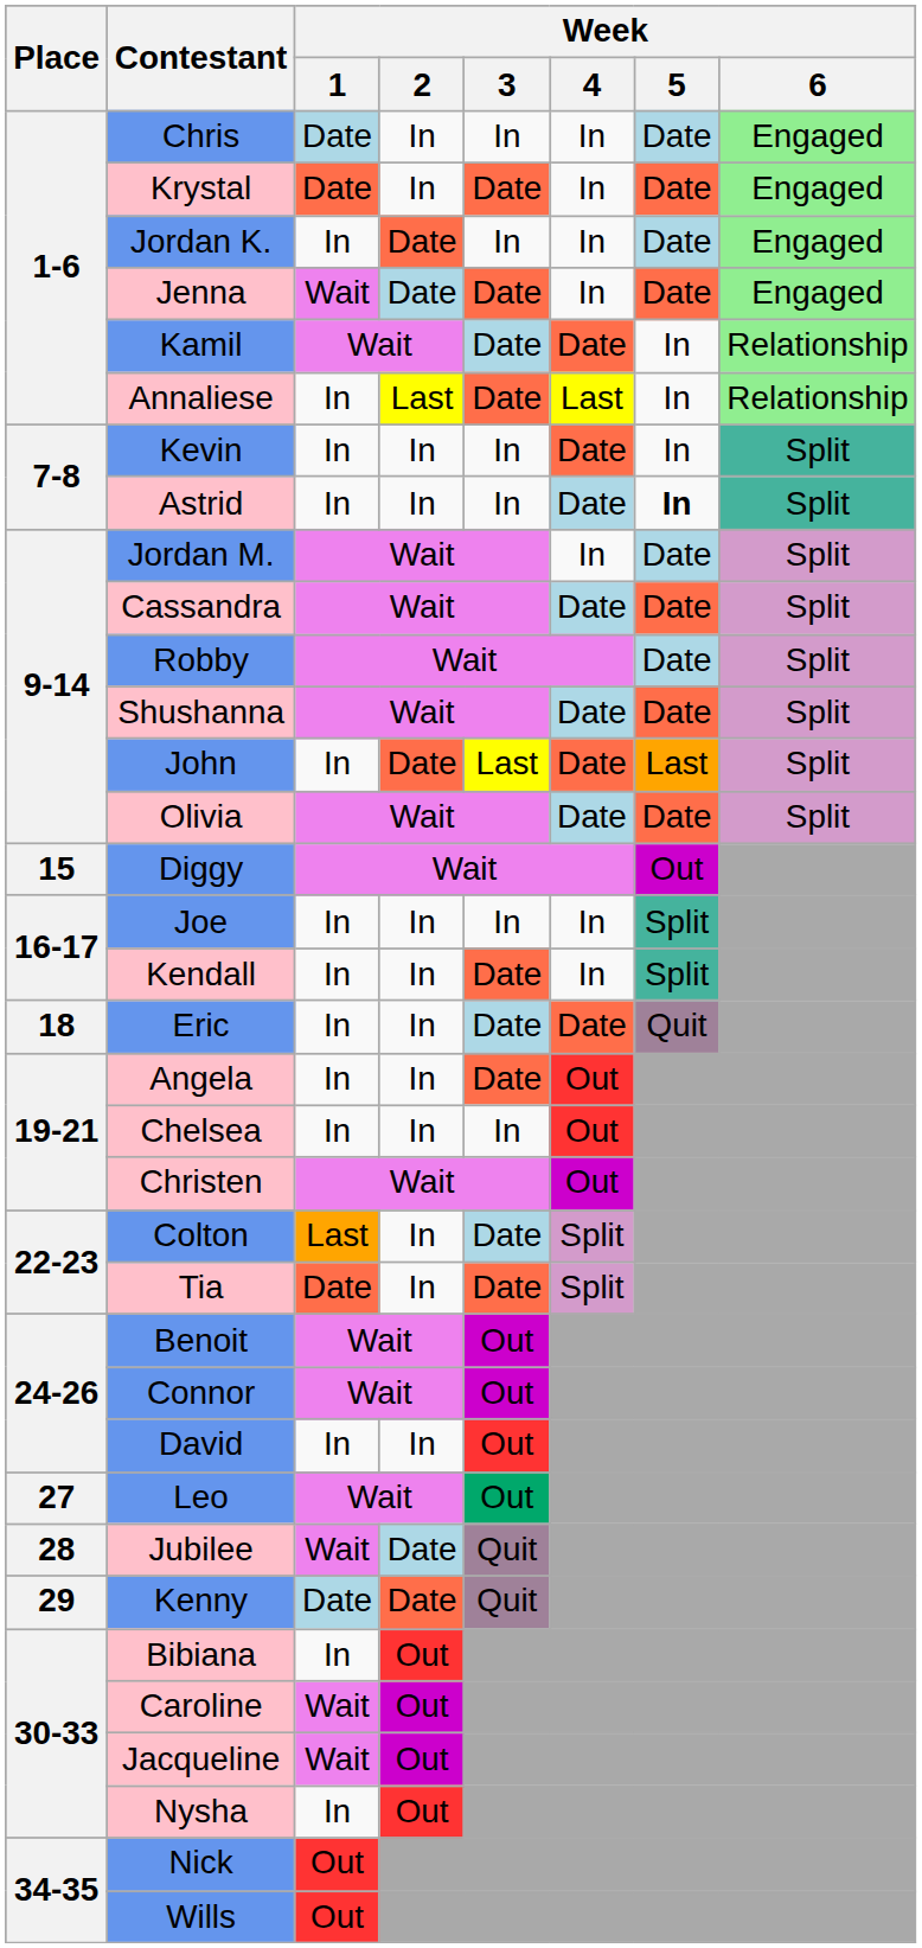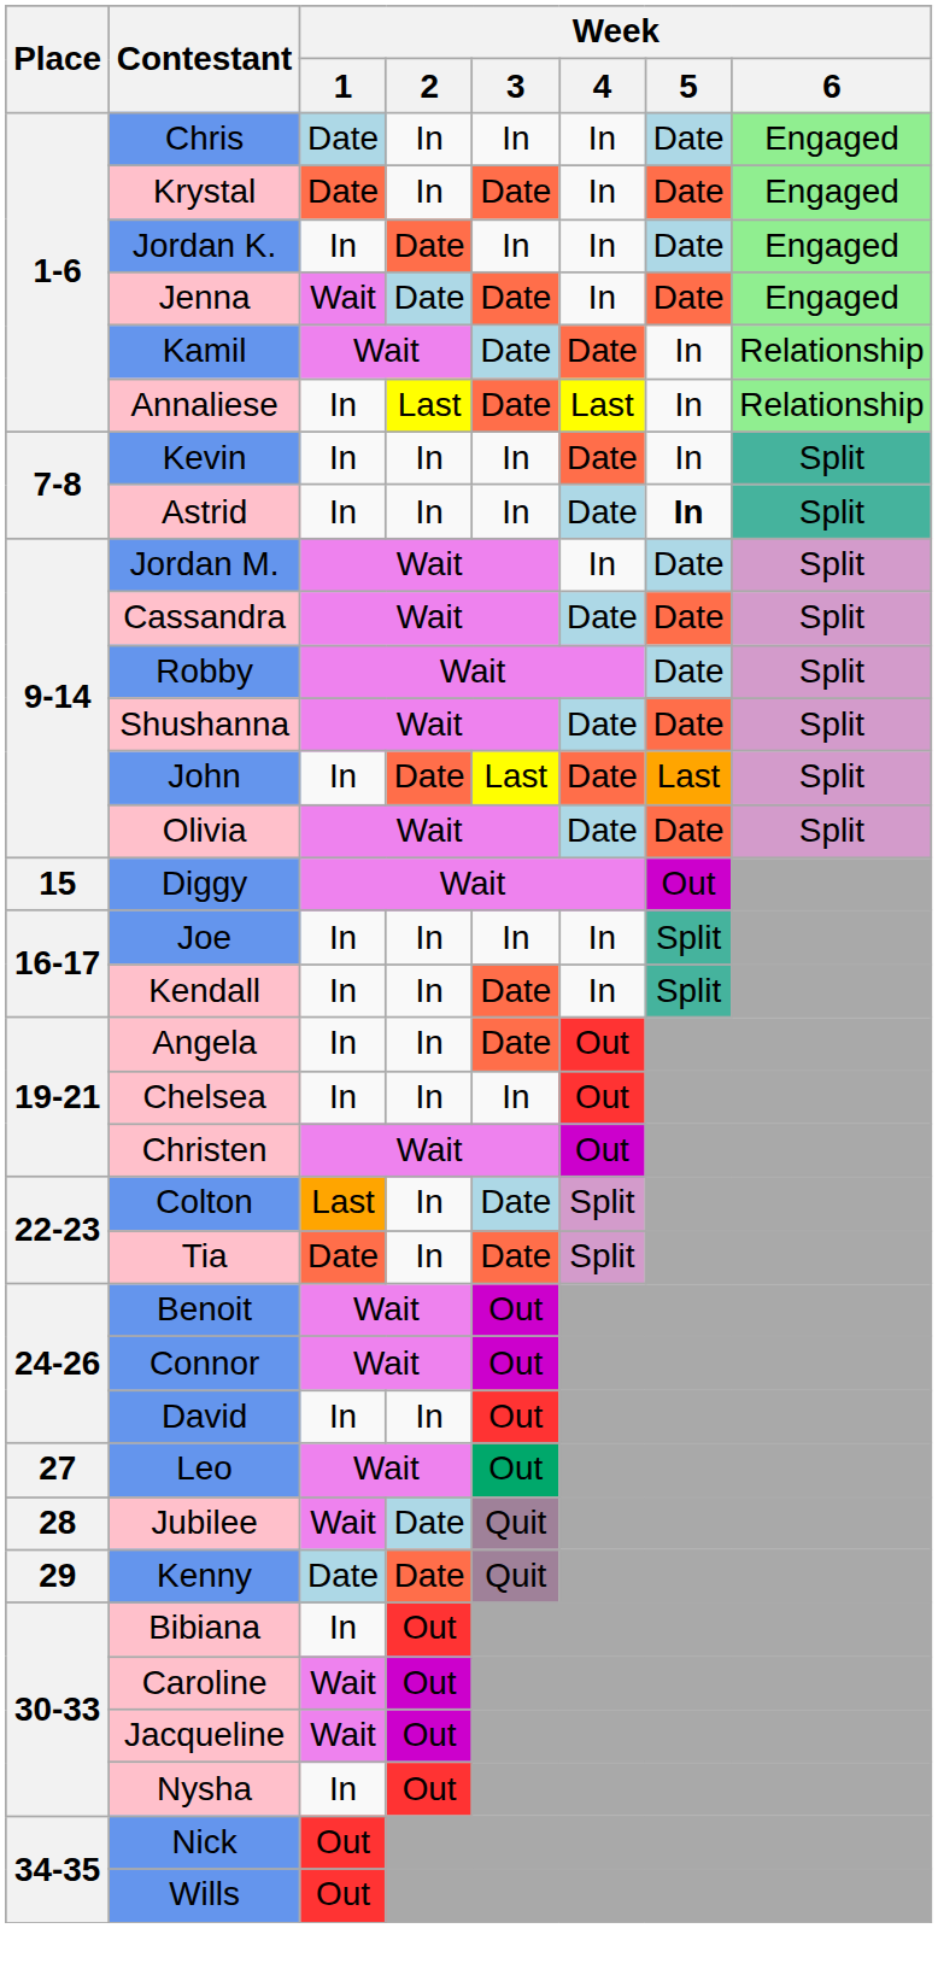- row: 18 | Eric | In | In | Date | Date | Quit
